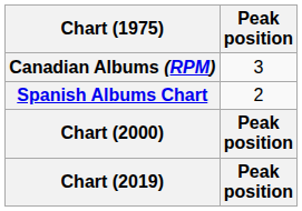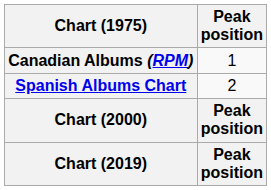Canadian Albums (RPM) | Peak position: 3 -> 1
